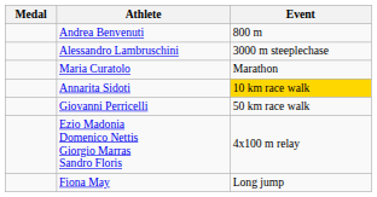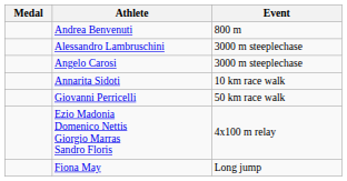+ row: Angelo Carosi | 3000 m steeplechase
- row: Maria Curatolo | Marathon
Annarita Sidoti | Event: gold background -> no background
